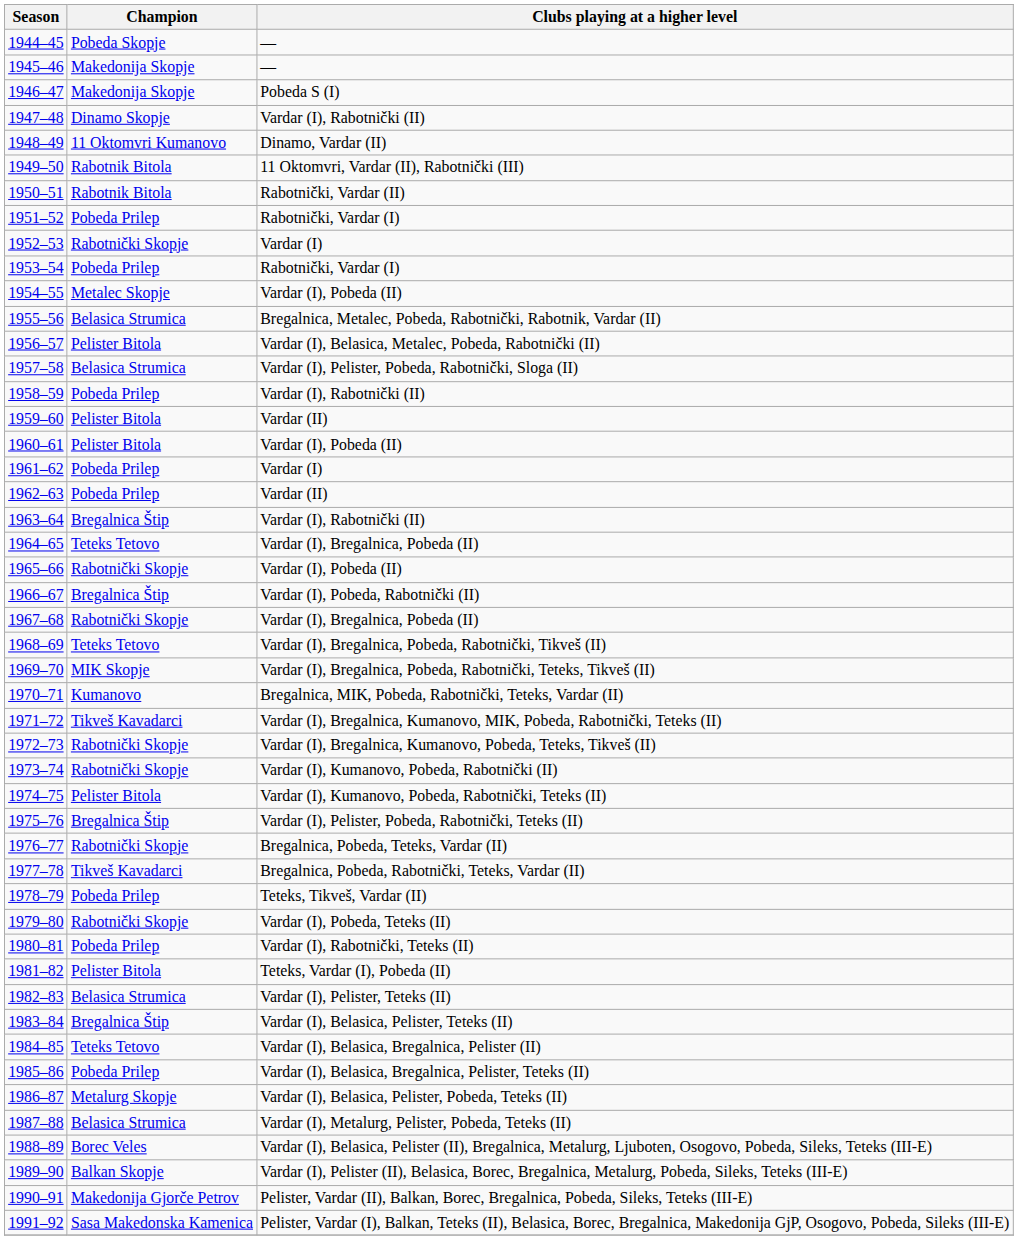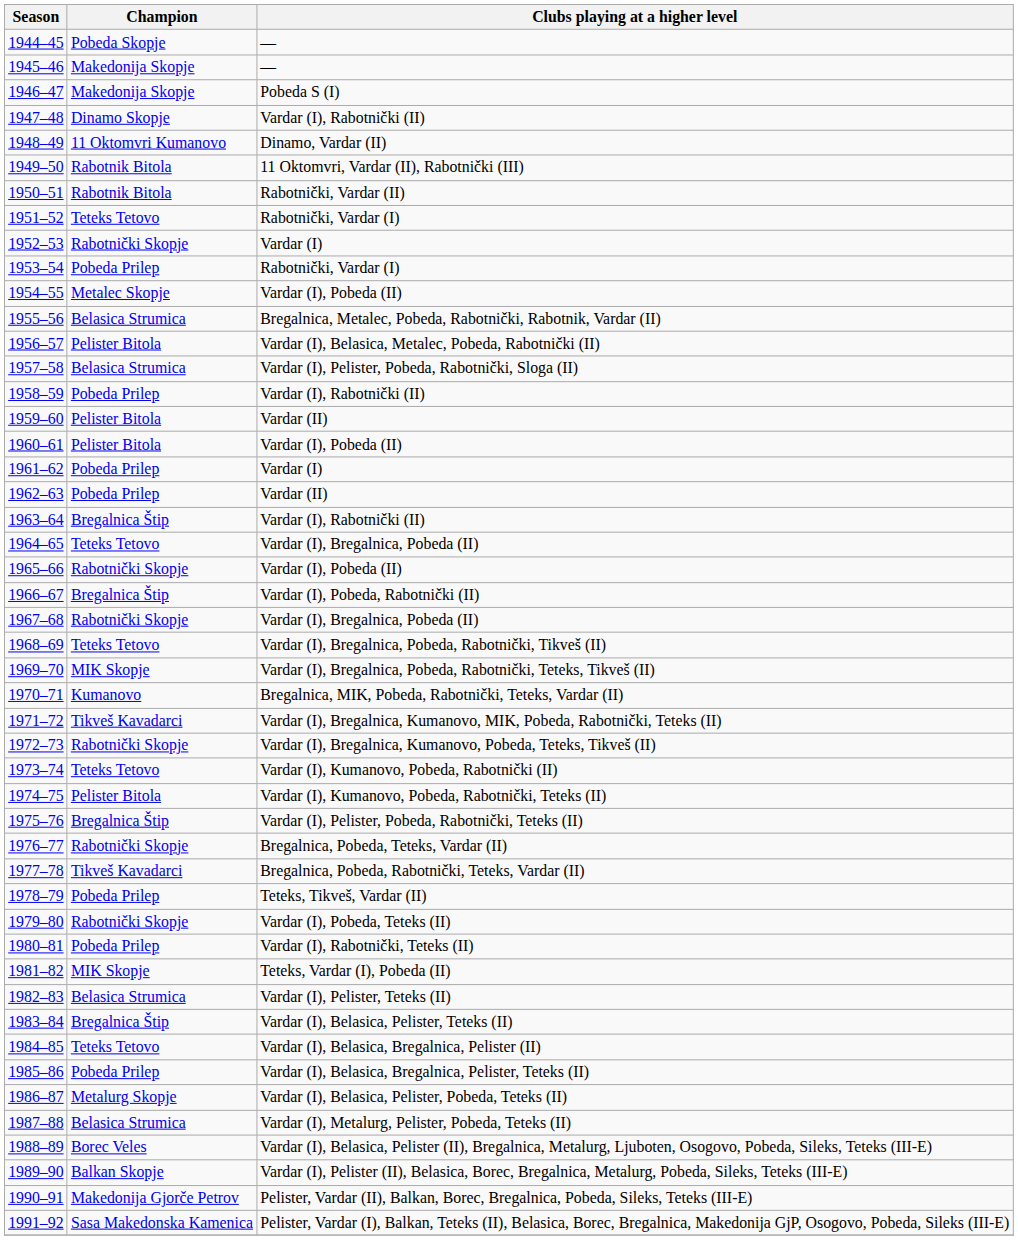1951–52 | Champion: Pobeda Prilep -> Teteks Tetovo
1973–74 | Champion: Rabotnički Skopje -> Teteks Tetovo
1981–82 | Champion: Pelister Bitola -> MIK Skopje
